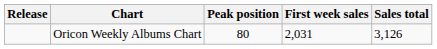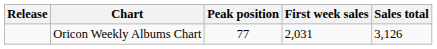Oricon Weekly Albums Chart | Peak position: 80 -> 77
